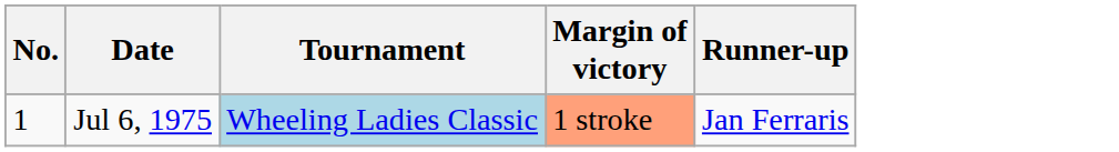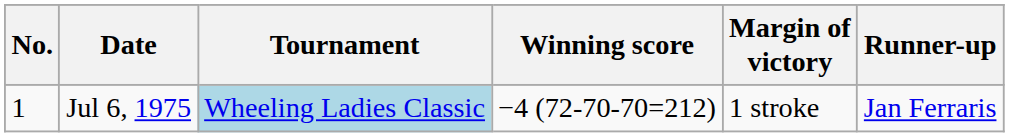+ column: Winning score | −4 (72-70-70=212)
Jul 6, 1975 | Margin of victory: lightsalmon background -> no background
